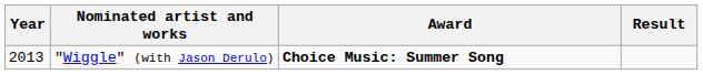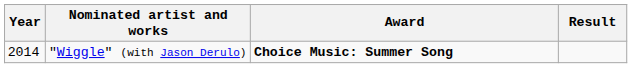"Wiggle" (with Jason Derulo) | Year: 2013 -> 2014
